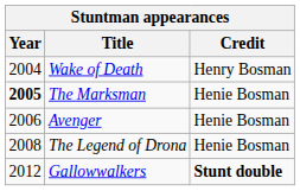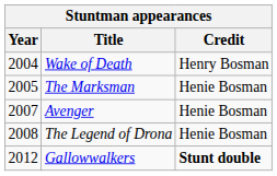The Marksman | Year: bold -> normal
Avenger | Year: 2006 -> 2007
